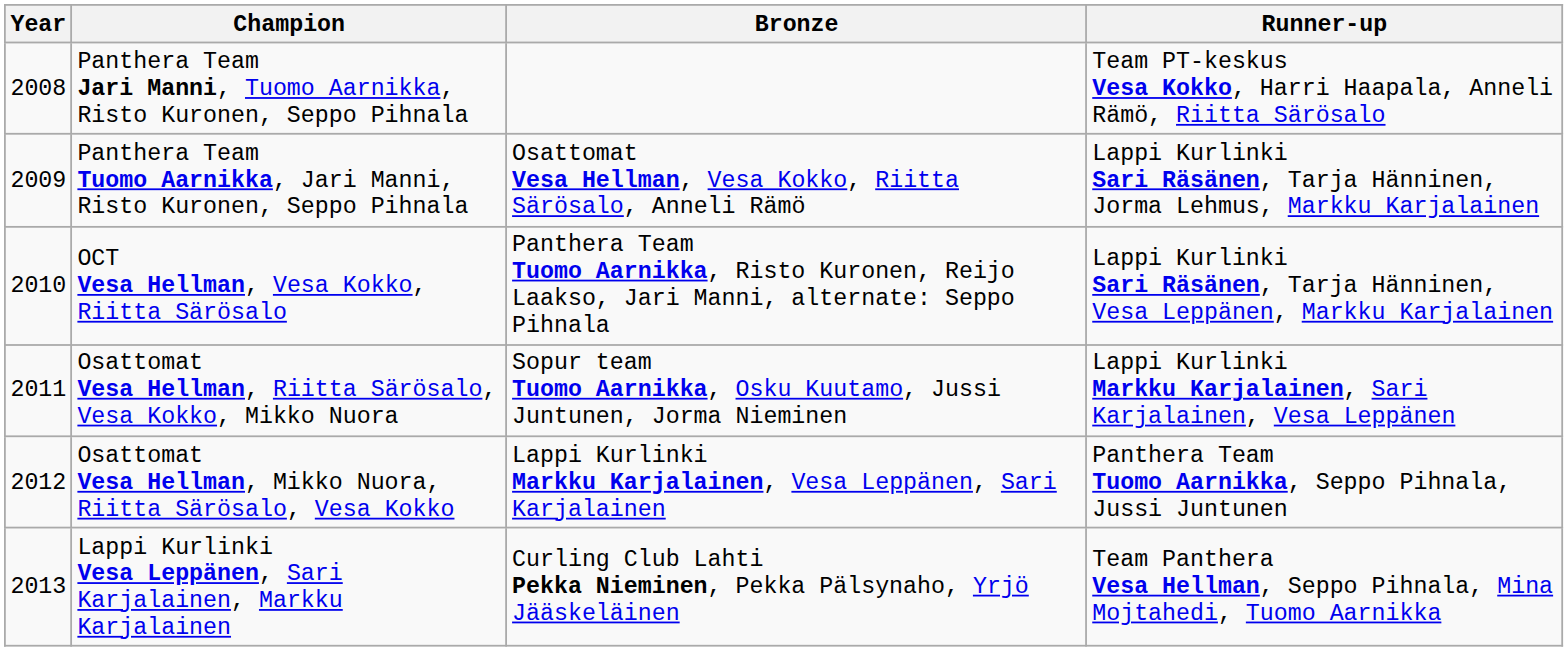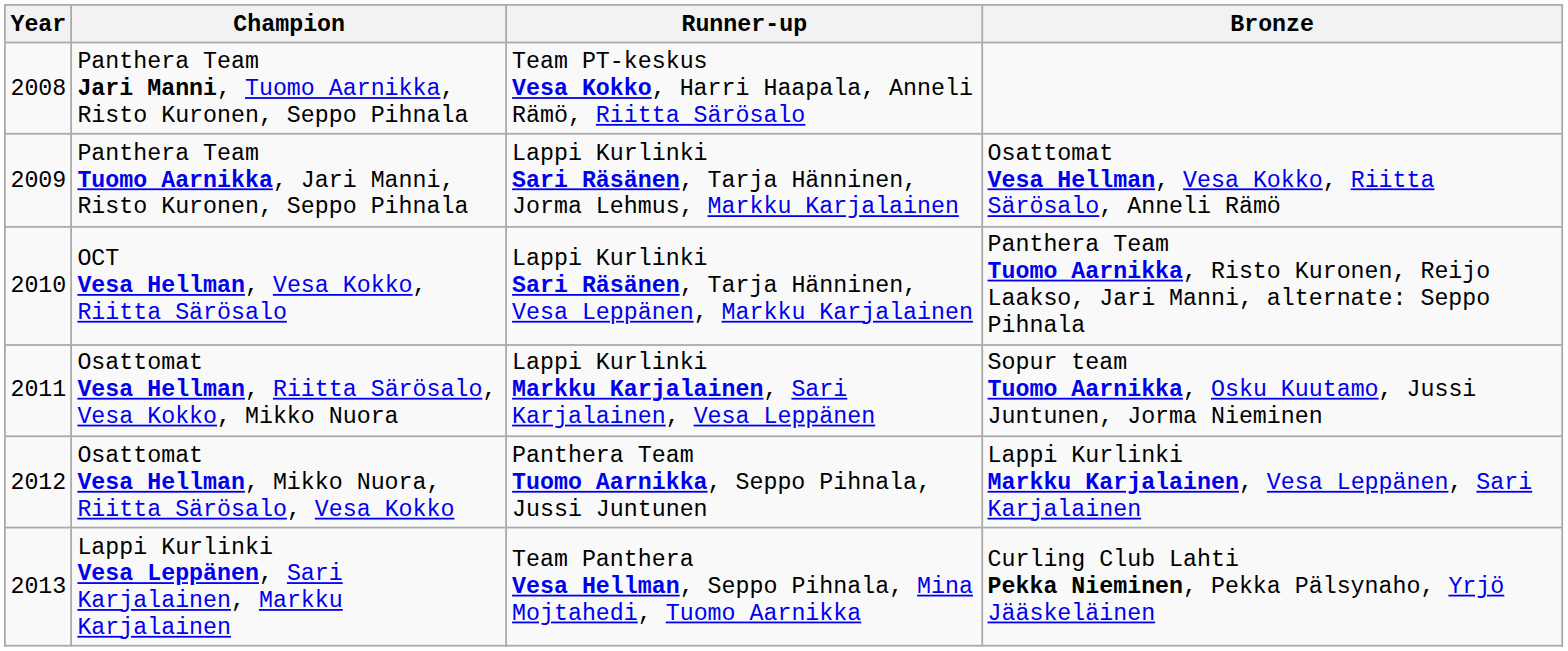columns swapped: Runner-up <-> Bronze
